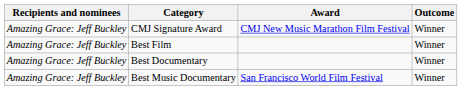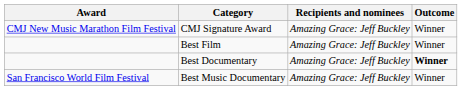columns swapped: Award <-> Recipients and nominees
Best Documentary | Outcome: normal -> bold
